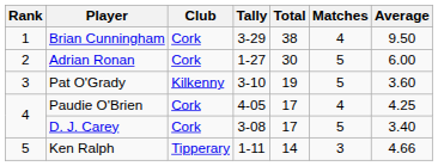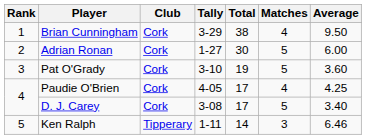Pat O'Grady | Club: Kilkenny -> Cork
Ken Ralph | Average: 4.66 -> 6.46
